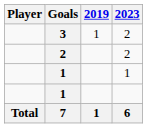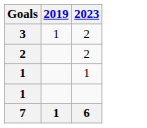- column: Player | Total
